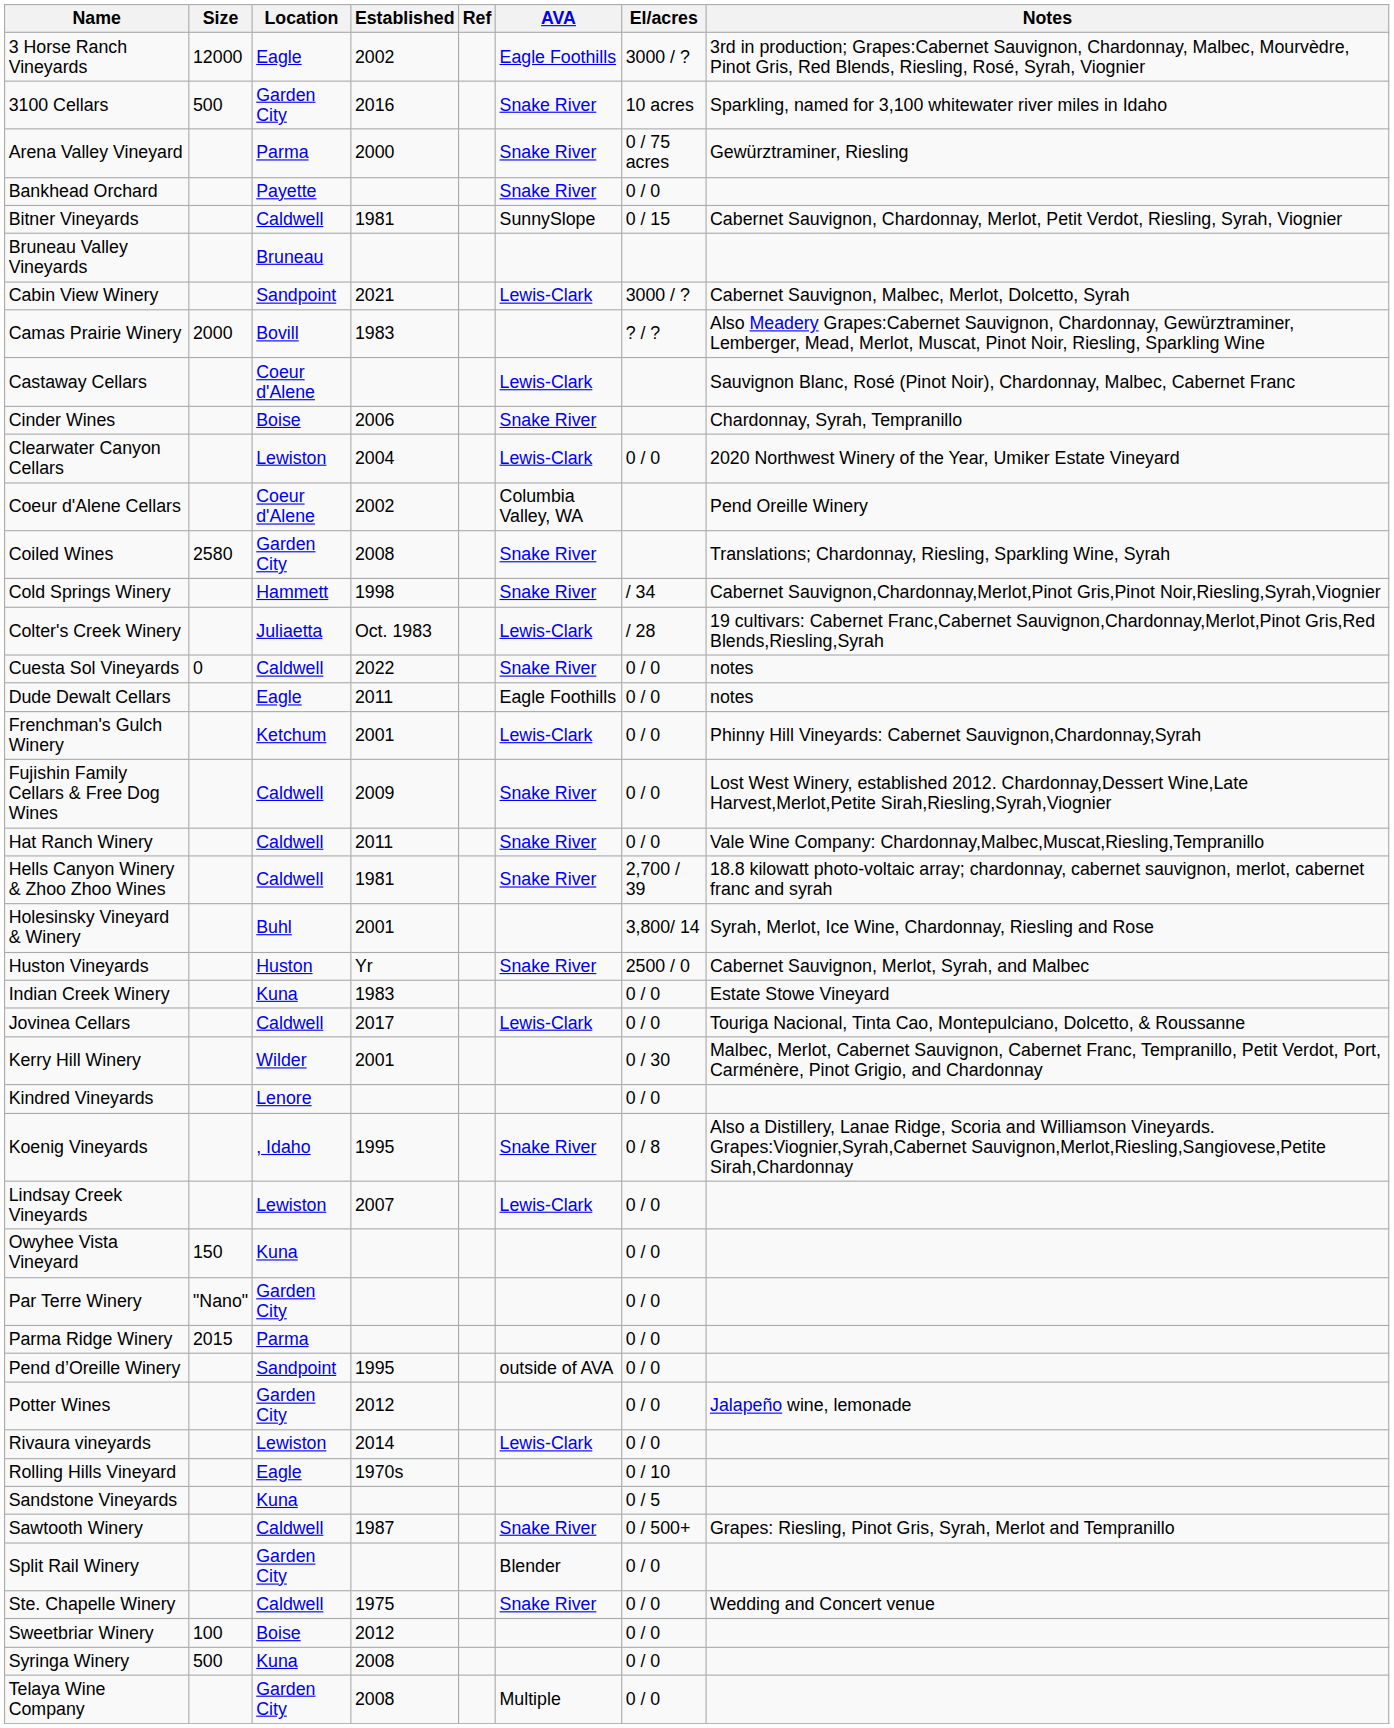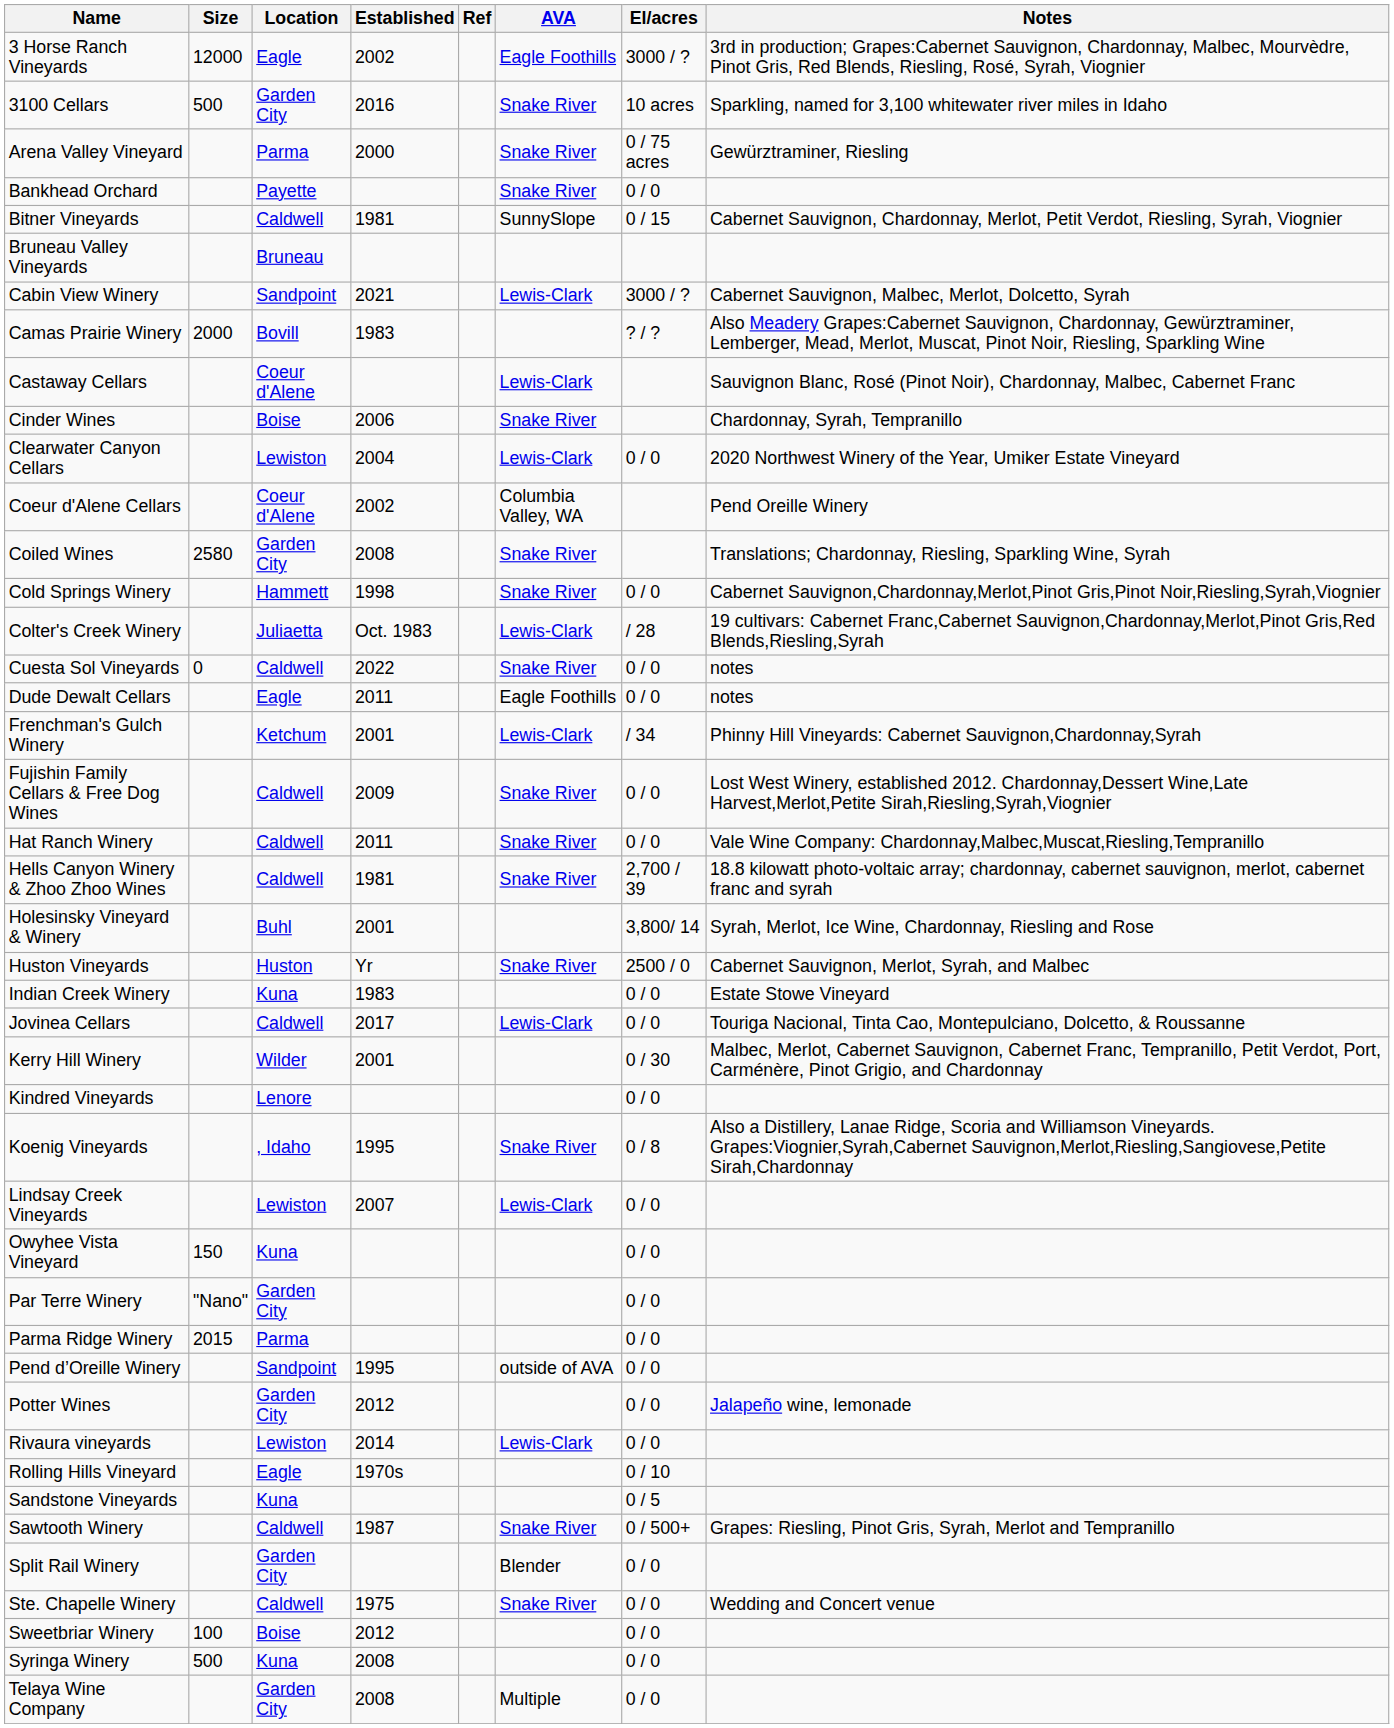Cold Springs Winery | El/acres: / 34 -> 0 / 0
Frenchman's Gulch Winery | El/acres: 0 / 0 -> / 34
